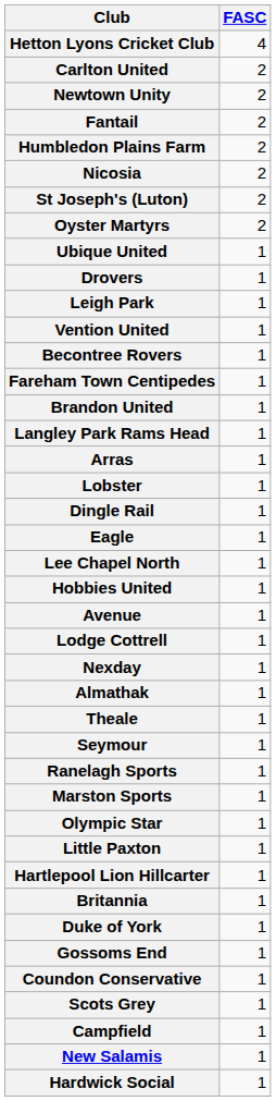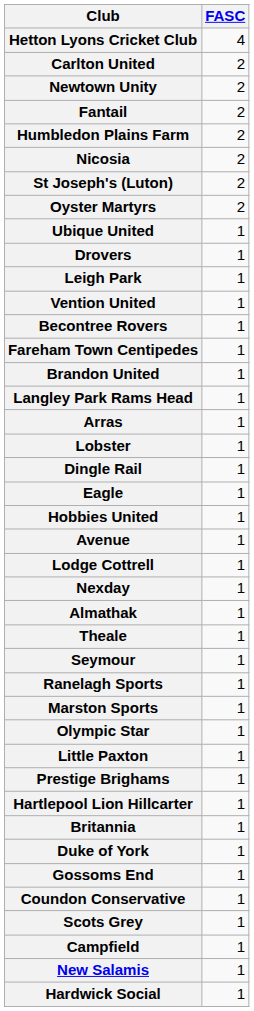- row: Lee Chapel North | 1
+ row: Prestige Brighams | 1
